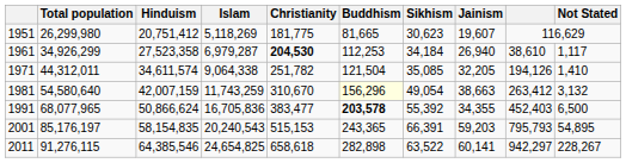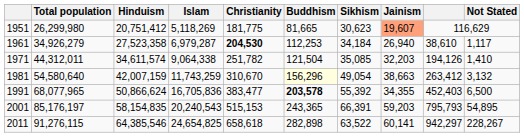1951 | Jainism: no background -> lightsalmon background
1961 | Total population: 34,926,299 -> 34,926,279
1971 | Jainism: 32,205 -> 32,203
